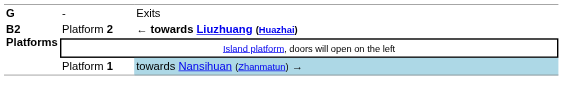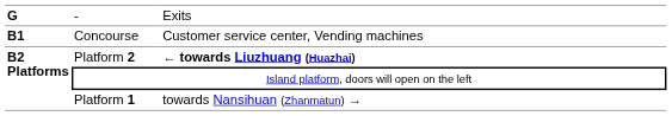+ row: B1 | Concourse | Customer service center, Vending machines
Platform 1 | column 3: lightblue background -> no background
